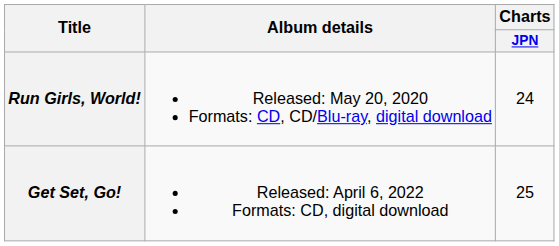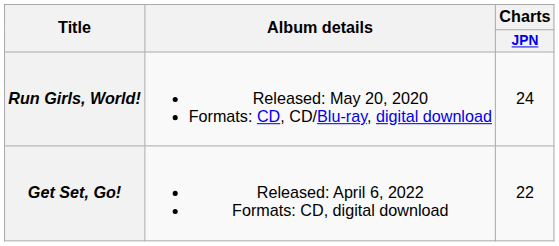Get Set, Go! | Charts / JPN: 25 -> 22
